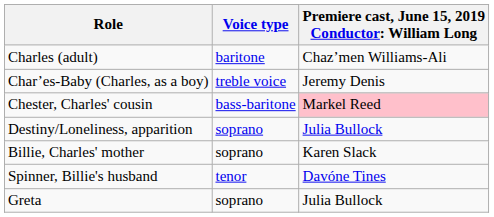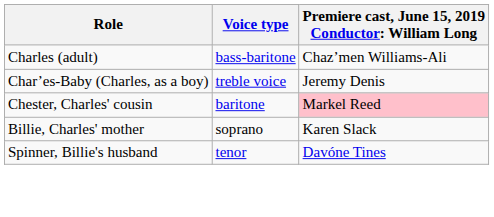Charles (adult) | Voice type: baritone -> bass-baritone
Chester, Charles' cousin | Voice type: bass-baritone -> baritone
- row: Destiny/Loneliness, apparition | soprano | Julia Bullock
- row: Greta | soprano | Julia Bullock
